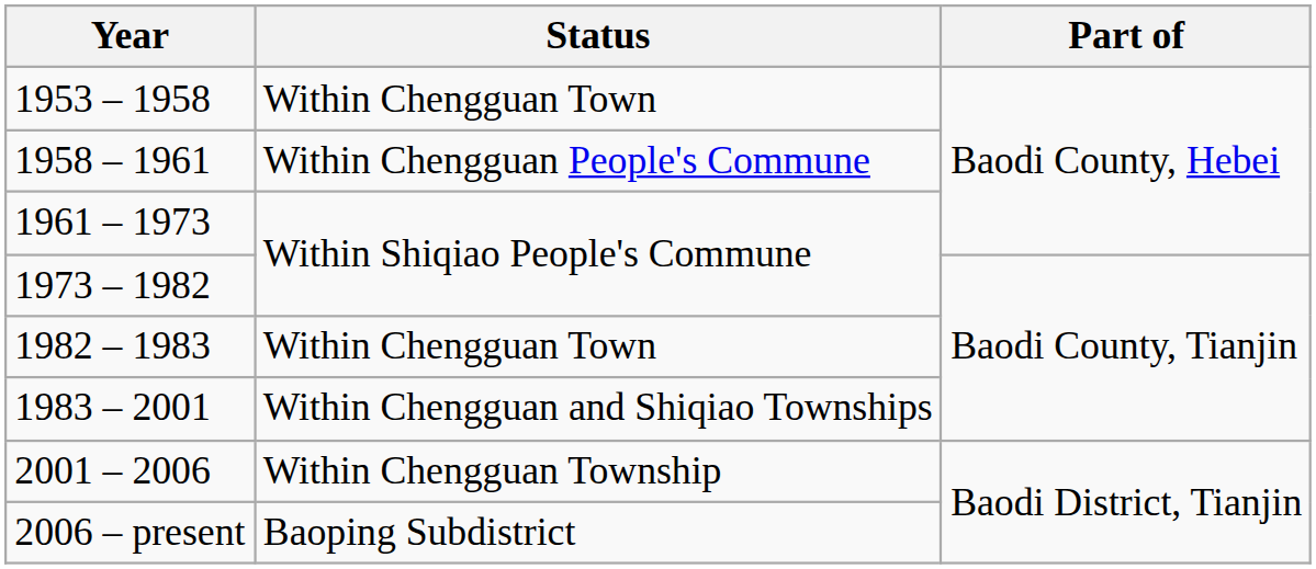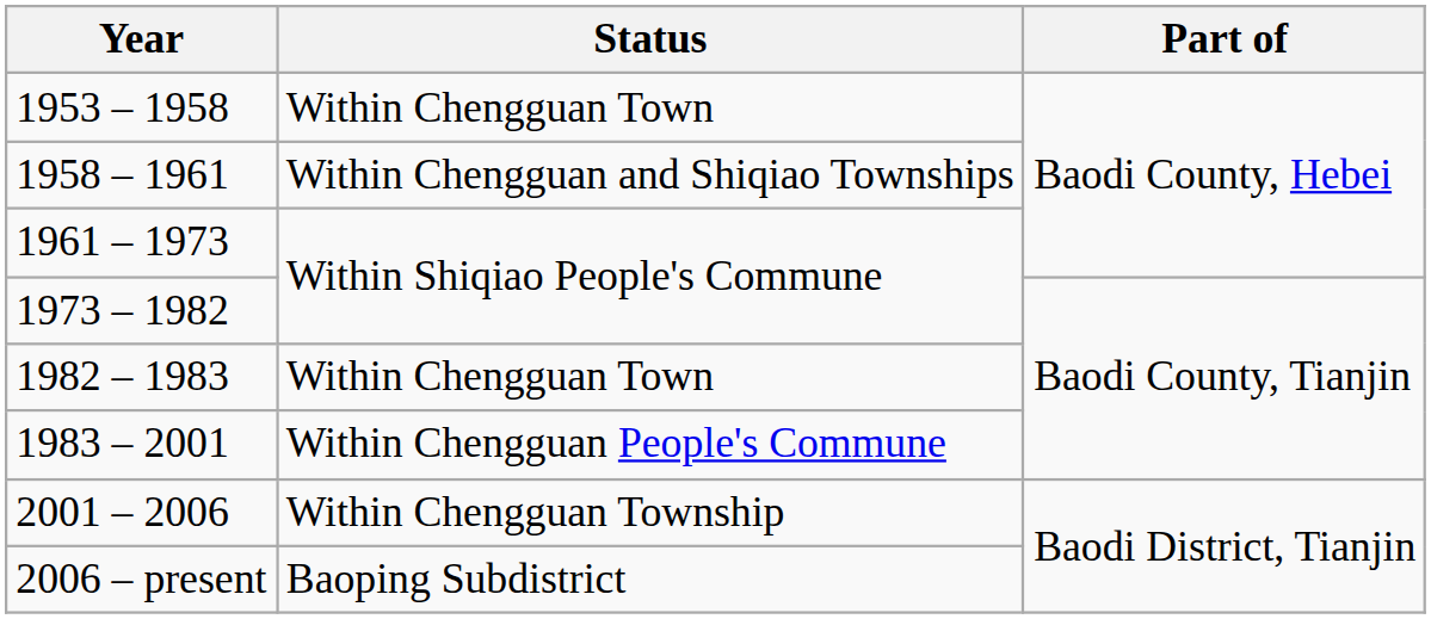1958 – 1961 | Status: Within Chengguan People's Commune -> Within Chengguan and Shiqiao Townships
1983 – 2001 | Status: Within Chengguan and Shiqiao Townships -> Within Chengguan People's Commune
